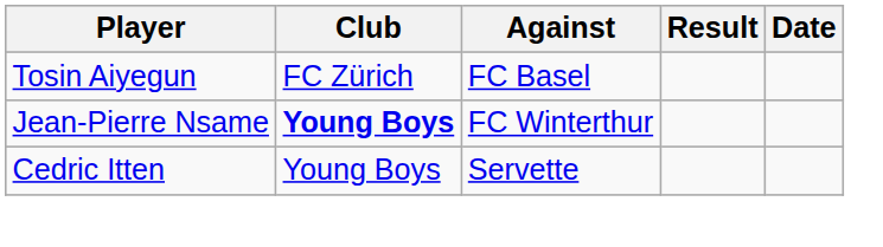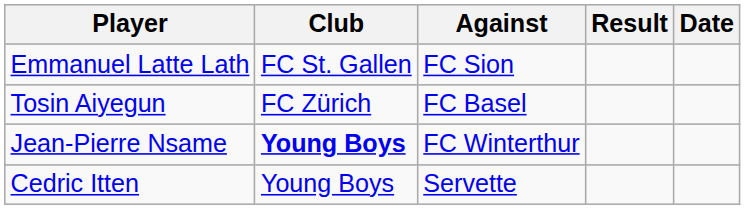+ row: Emmanuel Latte Lath | FC St. Gallen | FC Sion
